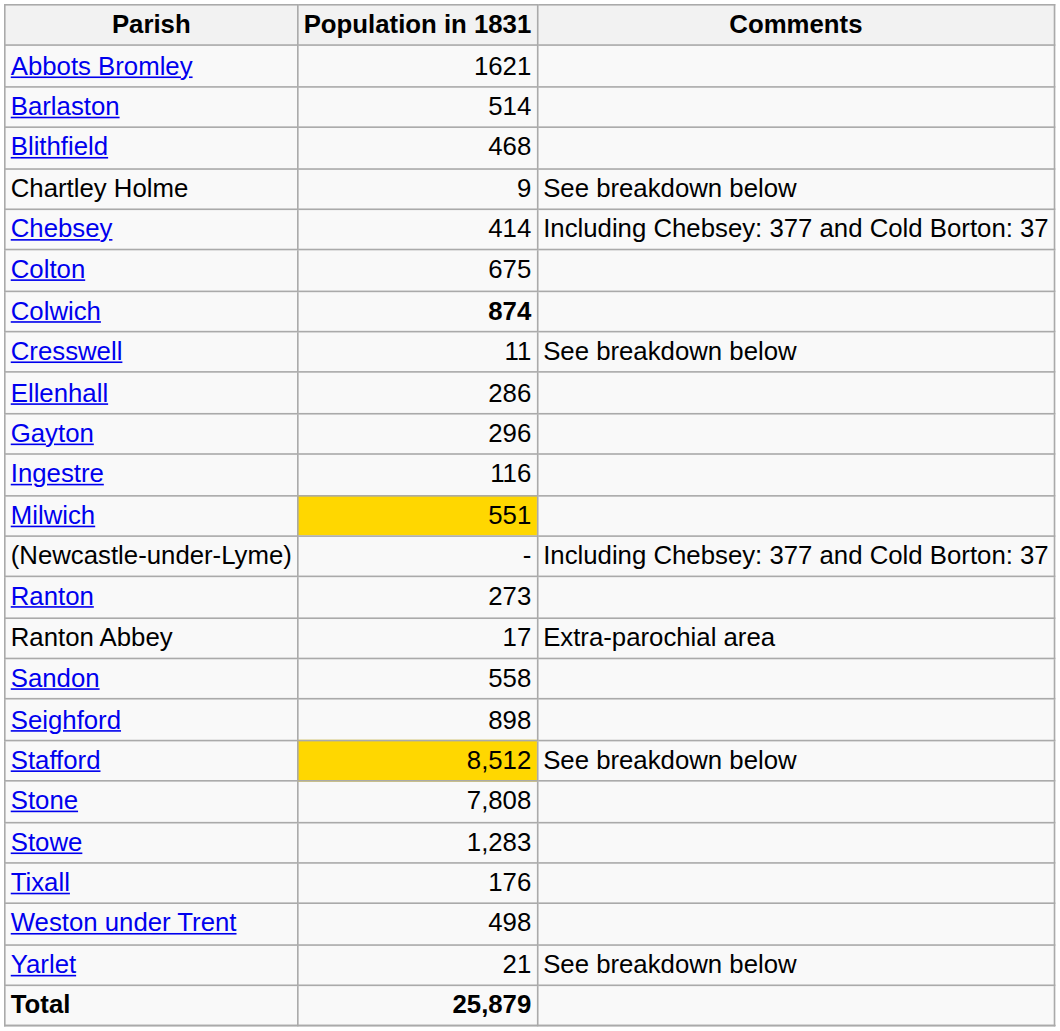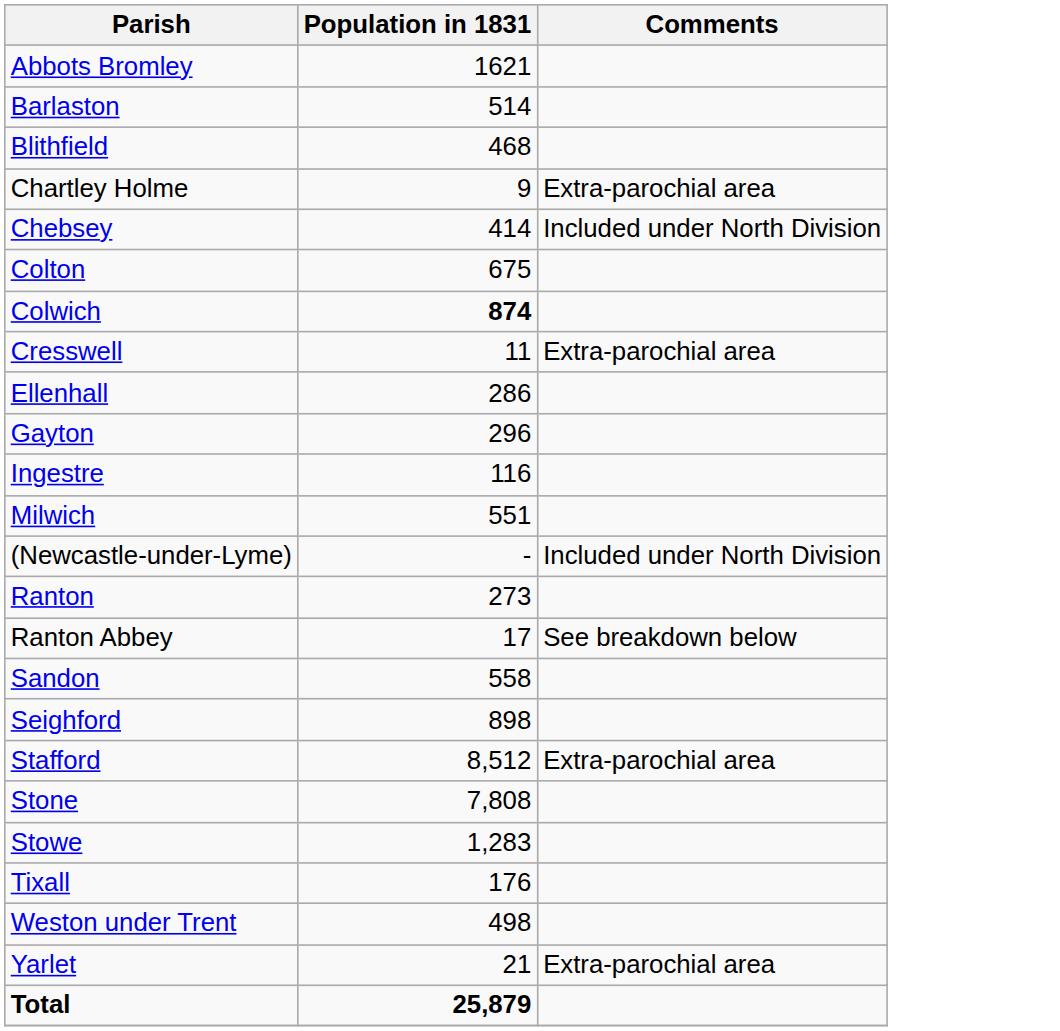Chartley Holme | Comments: See breakdown below -> Extra-parochial area
Chebsey | Comments: Including Chebsey: 377 and Cold Borton: 37 -> Included under North Division
Cresswell | Comments: See breakdown below -> Extra-parochial area
Milwich | Population in 1831: gold background -> no background
(Newcastle-under-Lyme) | Comments: Including Chebsey: 377 and Cold Borton: 37 -> Included under North Division
Ranton Abbey | Comments: Extra-parochial area -> See breakdown below
Stafford | Population in 1831: gold background -> no background
Stafford | Comments: See breakdown below -> Extra-parochial area
Yarlet | Comments: See breakdown below -> Extra-parochial area
